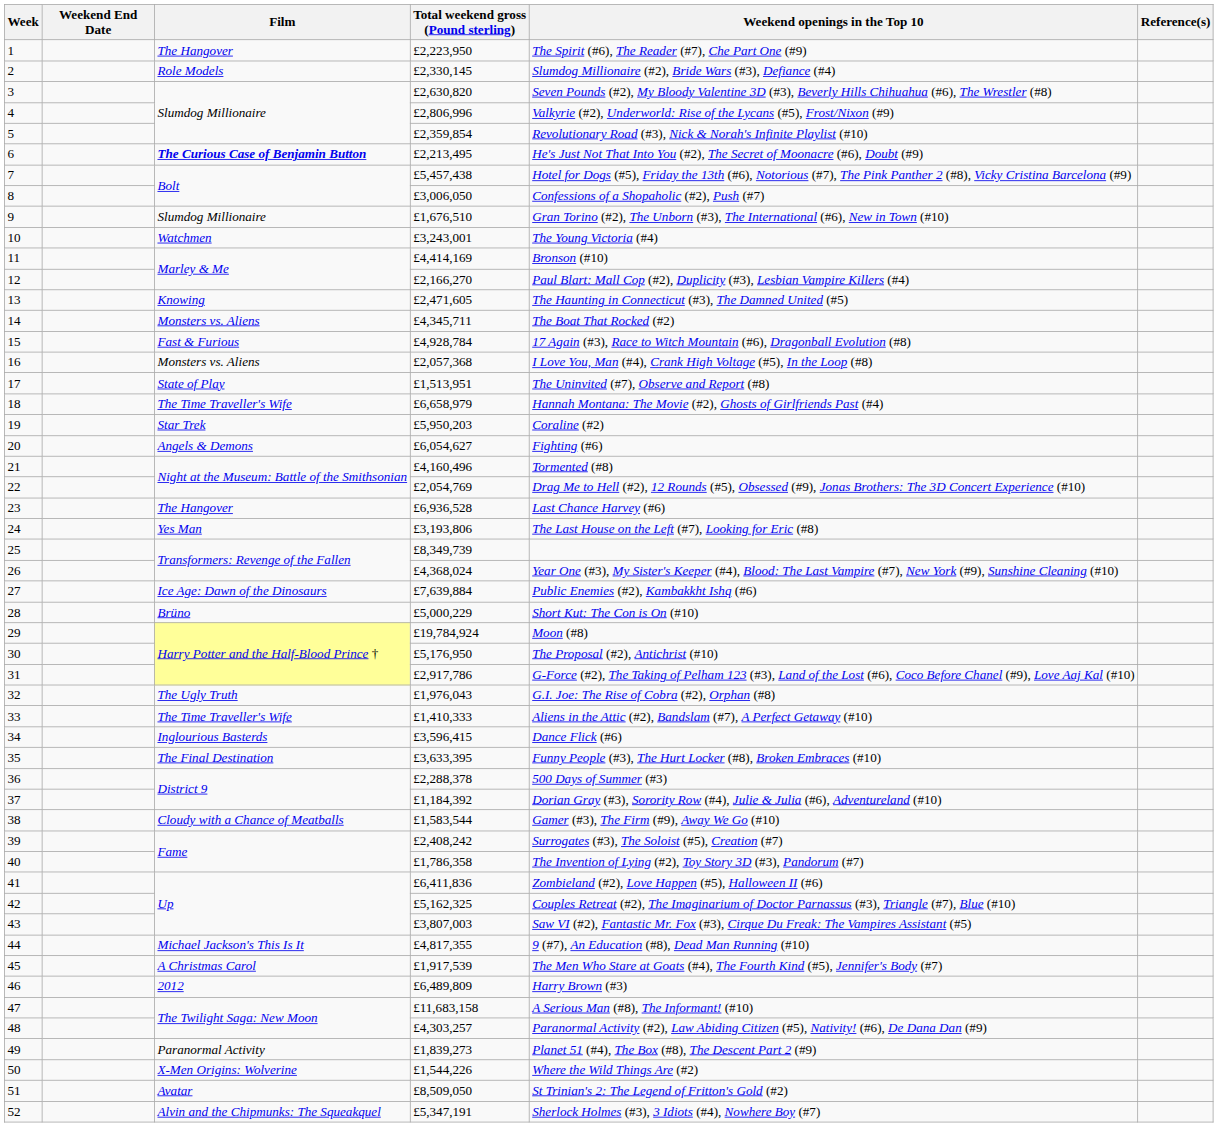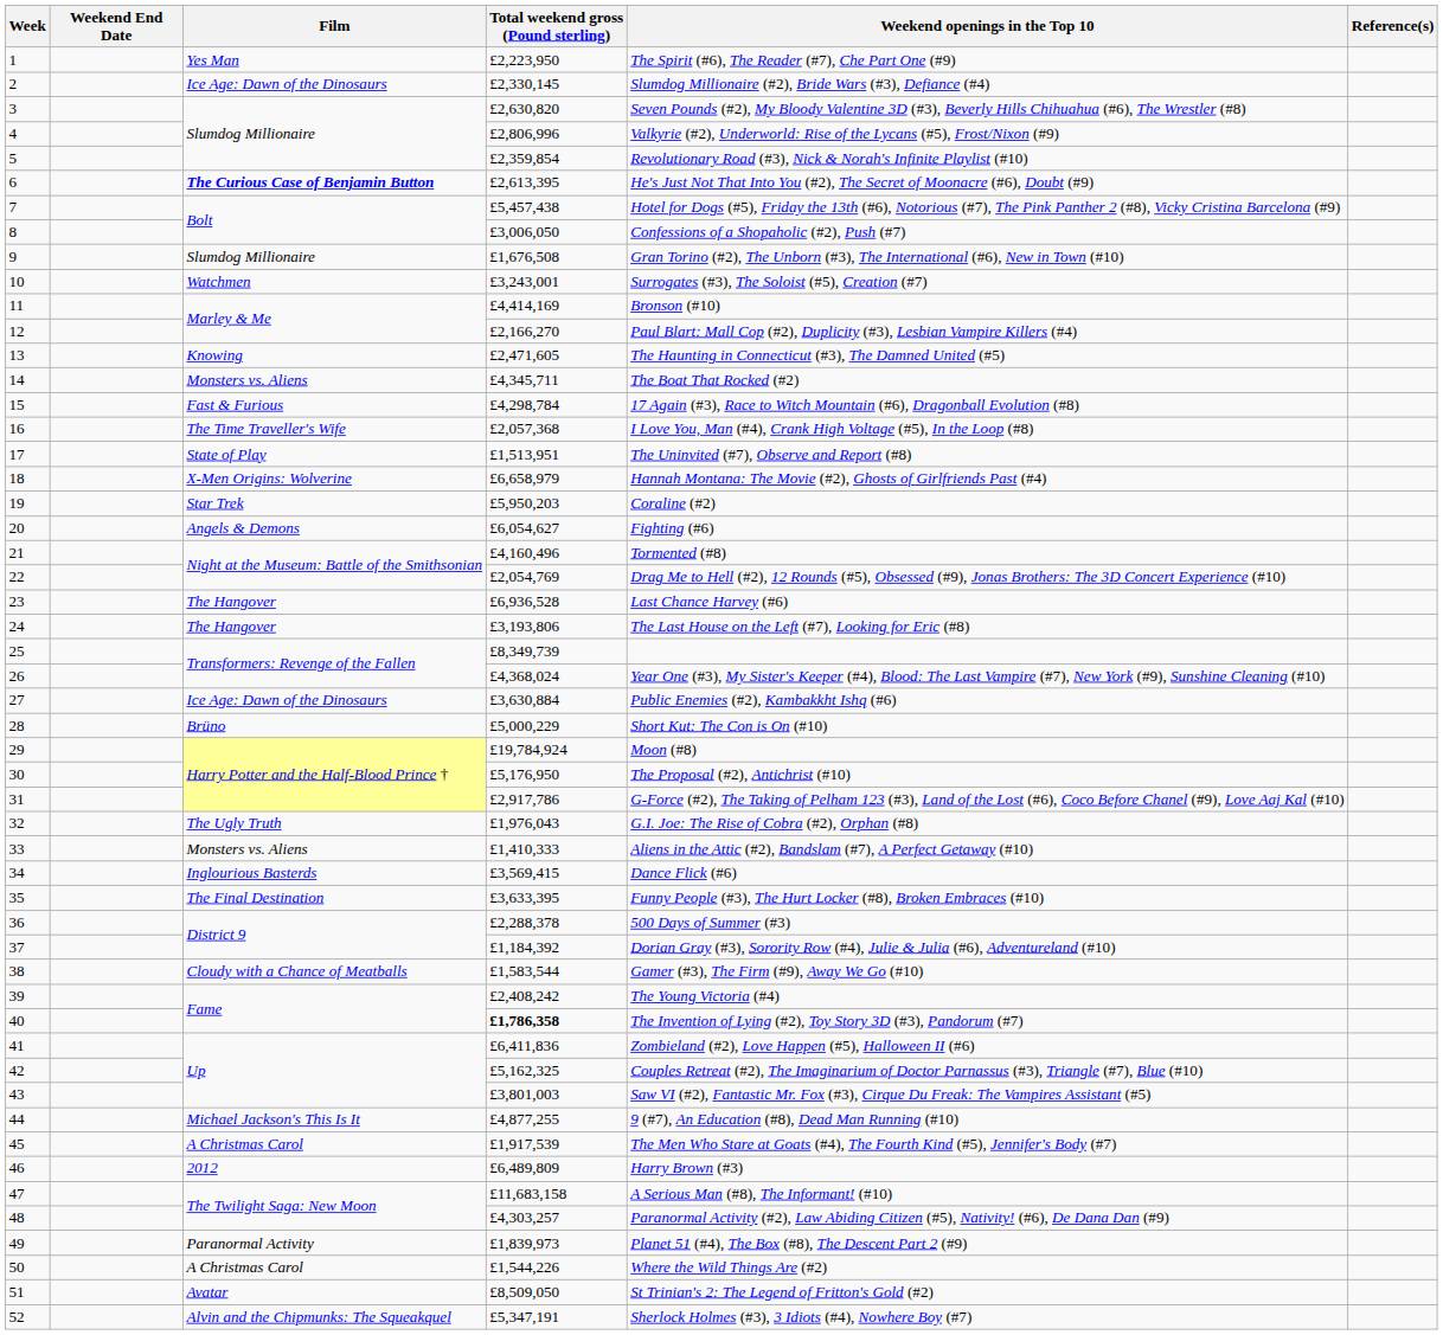1 | Film: The Hangover -> Yes Man
2 | Film: Role Models -> Ice Age: Dawn of the Dinosaurs
6 | Total weekend gross (Pound sterling): £2,213,495 -> £2,613,395
9 | Total weekend gross (Pound sterling): £1,676,510 -> £1,676,508
10 | Weekend openings in the Top 10: The Young Victoria (#4) -> Surrogates (#3), The Soloist (#5), Creation (#7)
15 | Total weekend gross (Pound sterling): £4,928,784 -> £4,298,784
16 | Film: Monsters vs. Aliens -> The Time Traveller's Wife
18 | Film: The Time Traveller's Wife -> X-Men Origins: Wolverine
24 | Film: Yes Man -> The Hangover
27 | Total weekend gross (Pound sterling): £7,639,884 -> £3,630,884
33 | Film: The Time Traveller's Wife -> Monsters vs. Aliens
34 | Total weekend gross (Pound sterling): £3,596,415 -> £3,569,415
39 | Weekend openings in the Top 10: Surrogates (#3), The Soloist (#5), Creation (#7) -> The Young Victoria (#4)
40 | Total weekend gross (Pound sterling): normal -> bold
43 | Total weekend gross (Pound sterling): £3,807,003 -> £3,801,003
44 | Total weekend gross (Pound sterling): £4,817,355 -> £4,877,255
49 | Total weekend gross (Pound sterling): £1,839,273 -> £1,839,973
50 | Film: X-Men Origins: Wolverine -> A Christmas Carol
